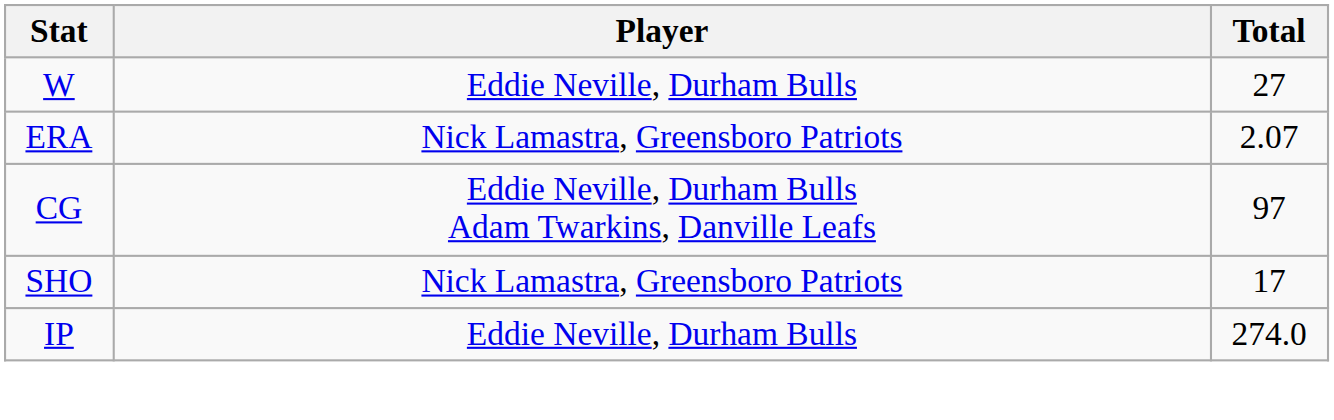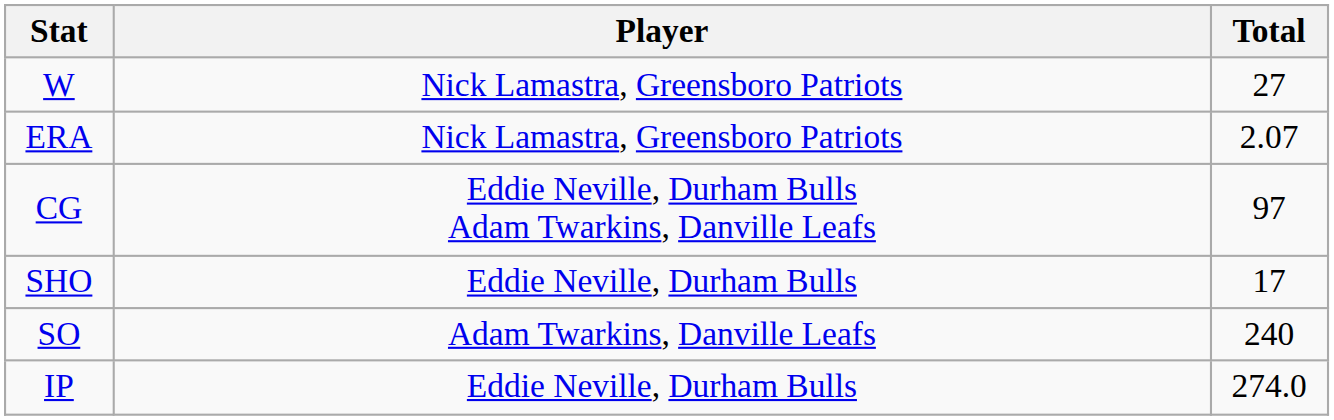W | Player: Eddie Neville, Durham Bulls -> Nick Lamastra, Greensboro Patriots
SHO | Player: Nick Lamastra, Greensboro Patriots -> Eddie Neville, Durham Bulls
+ row: SO | Adam Twarkins, Danville Leafs | 240
